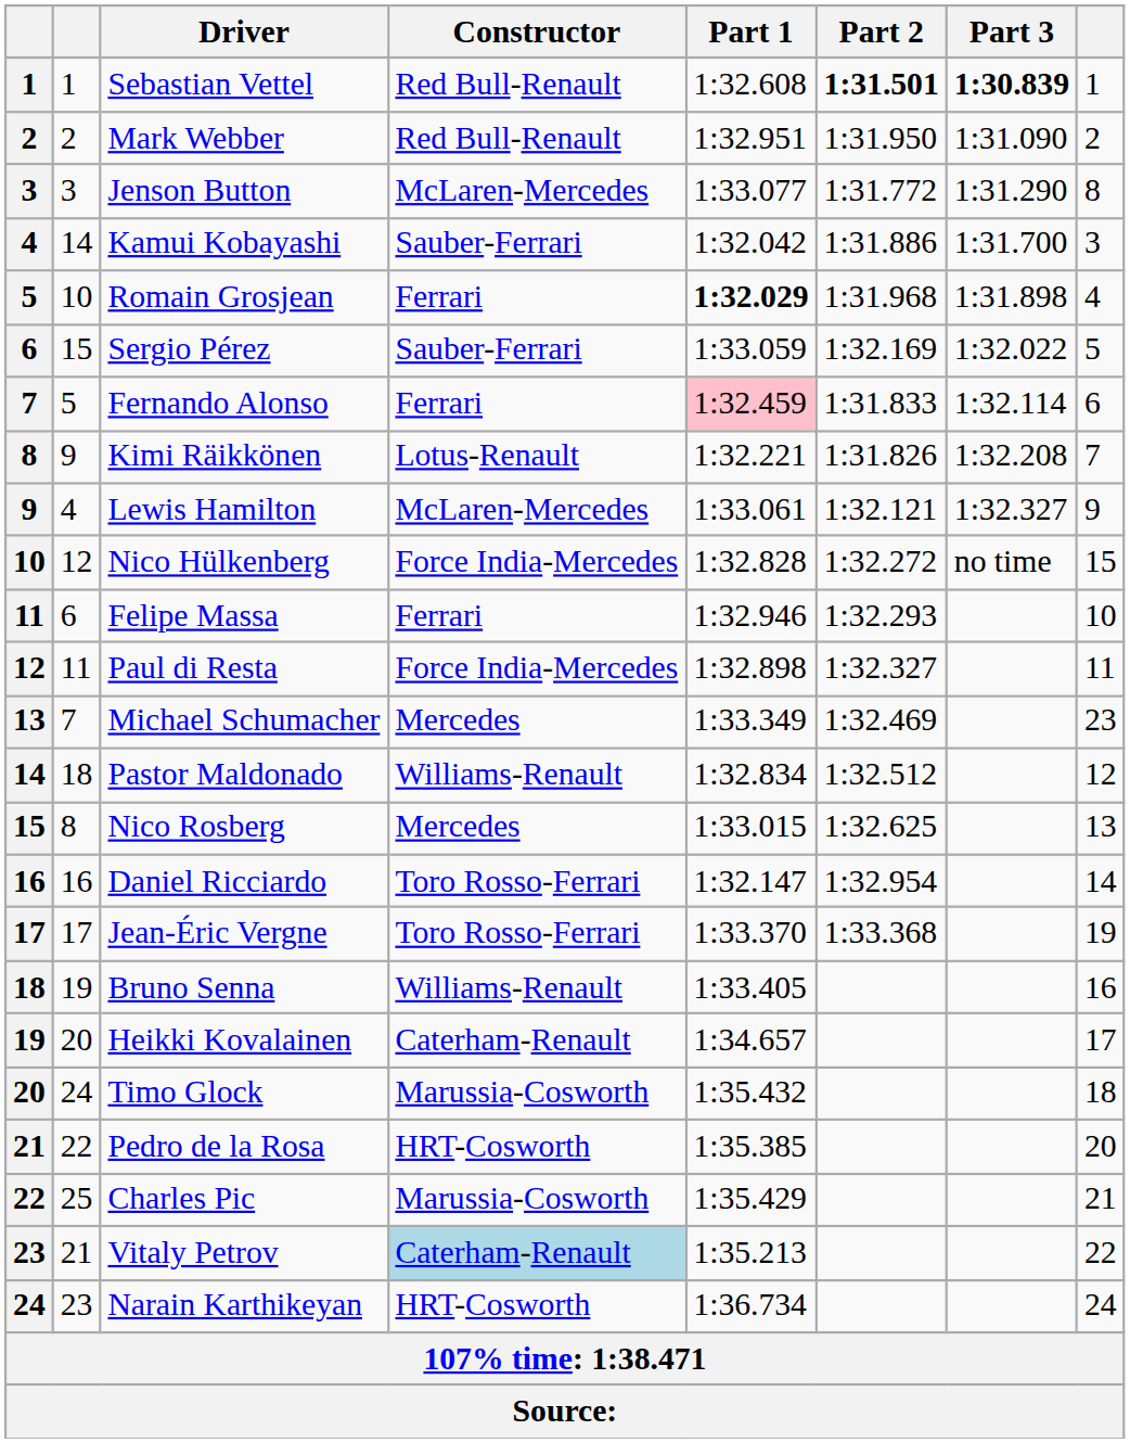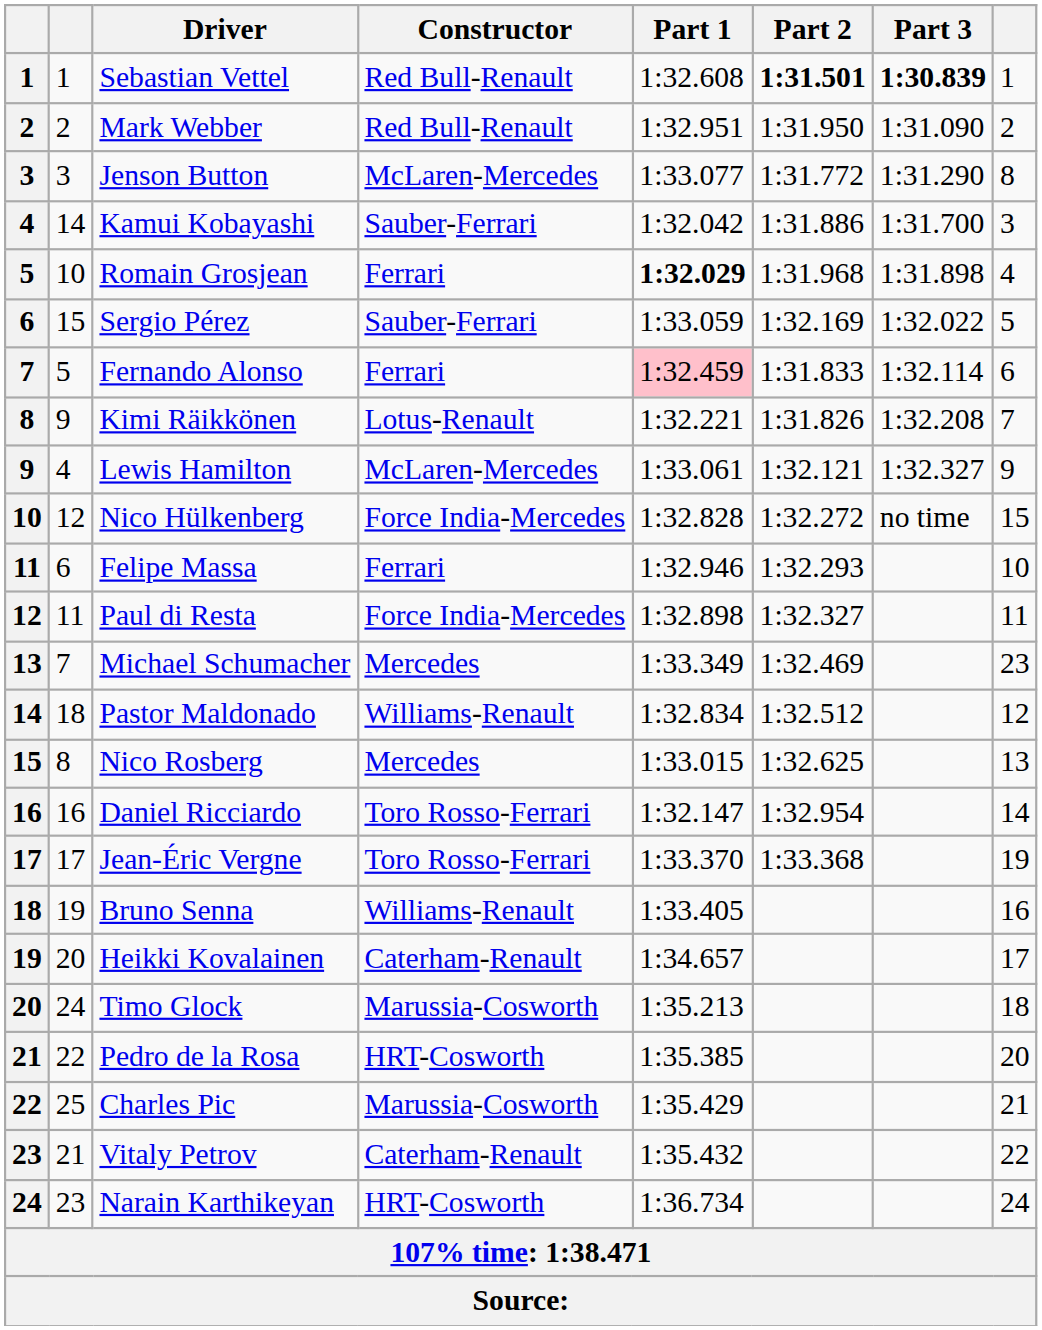Timo Glock | Part 1: 1:35.432 -> 1:35.213
Vitaly Petrov | Constructor: lightblue background -> no background
Vitaly Petrov | Part 1: 1:35.213 -> 1:35.432
